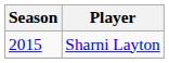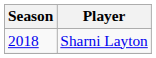Sharni Layton | Season: 2015 -> 2018
